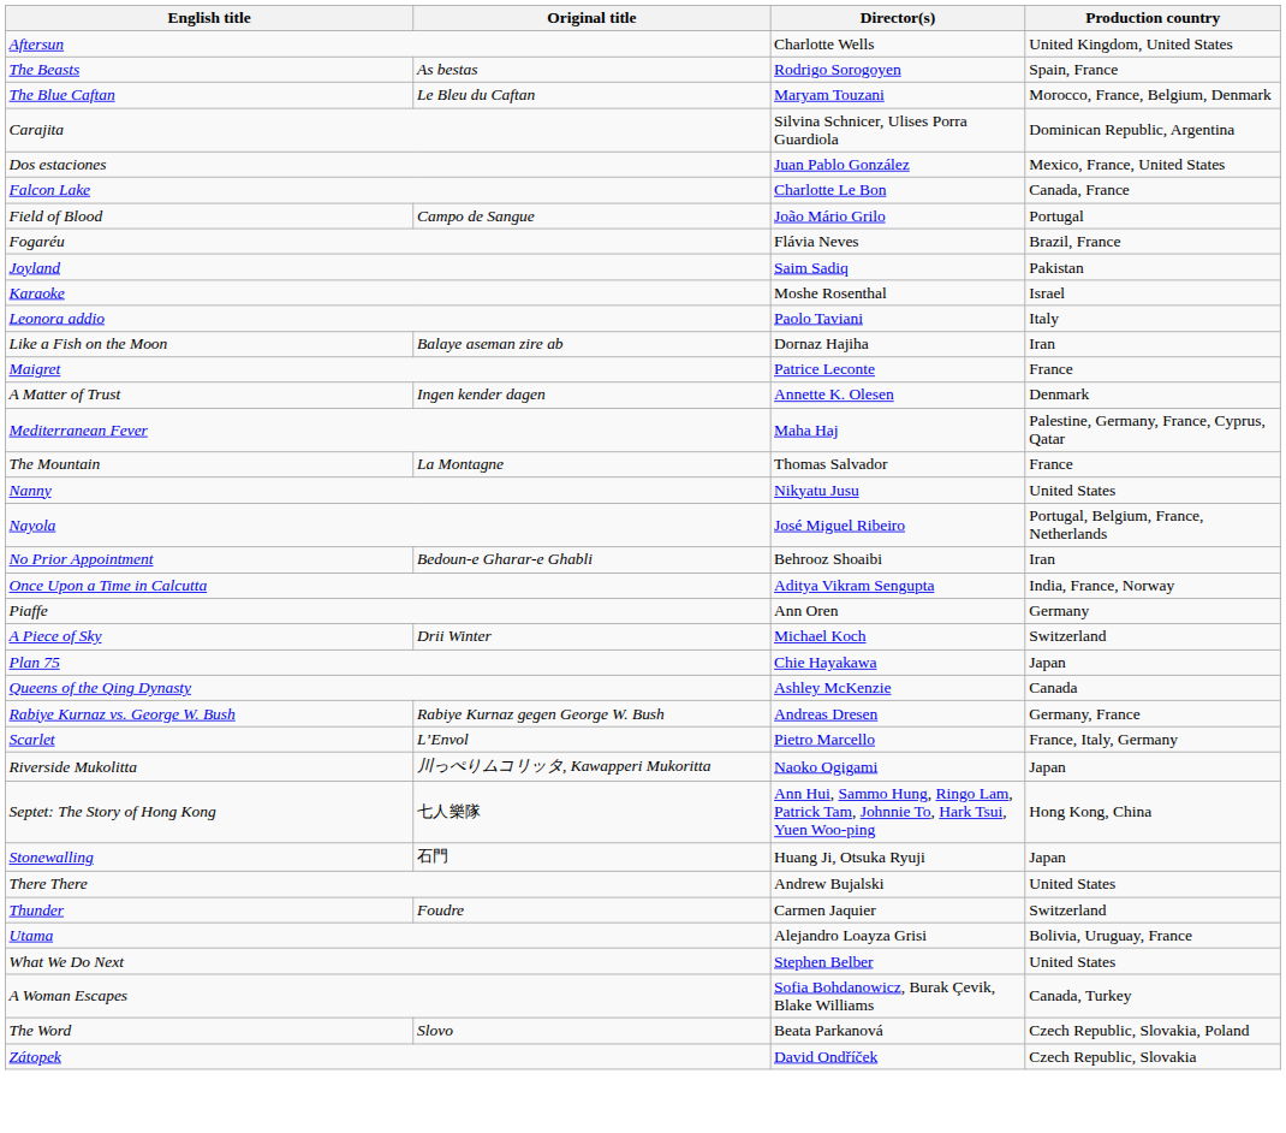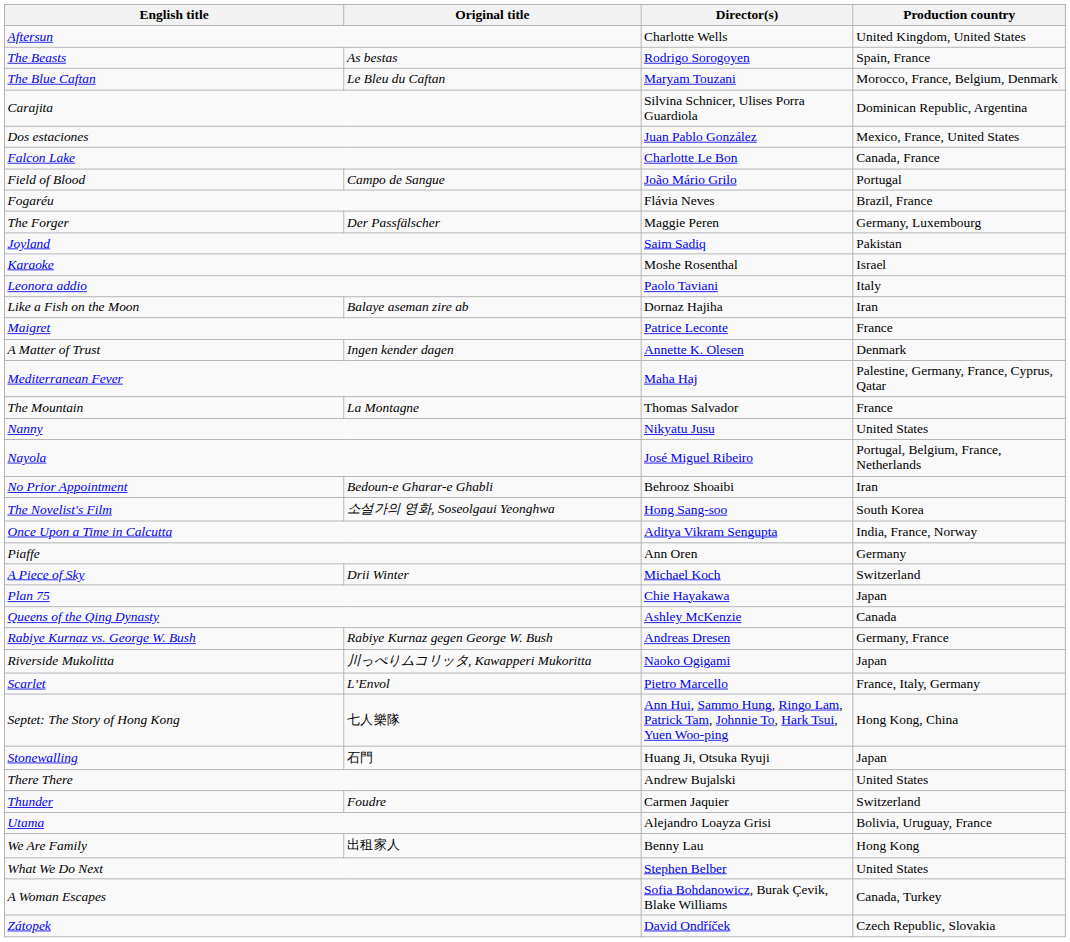+ row: The Forger | Der Passfälscher | Maggie Peren | Germany, Luxembourg
+ row: The Novelist's Film | 소설가의 영화, Soseolgaui Yeonghwa | Hong Sang-soo | South Korea
rows swapped: Riverside Mukolitta <-> Scarlet
+ row: We Are Family | 出租家人 | Benny Lau | Hong Kong
- row: The Word | Slovo | Beata Parkanová | Czech Republic, Slovakia, Poland
